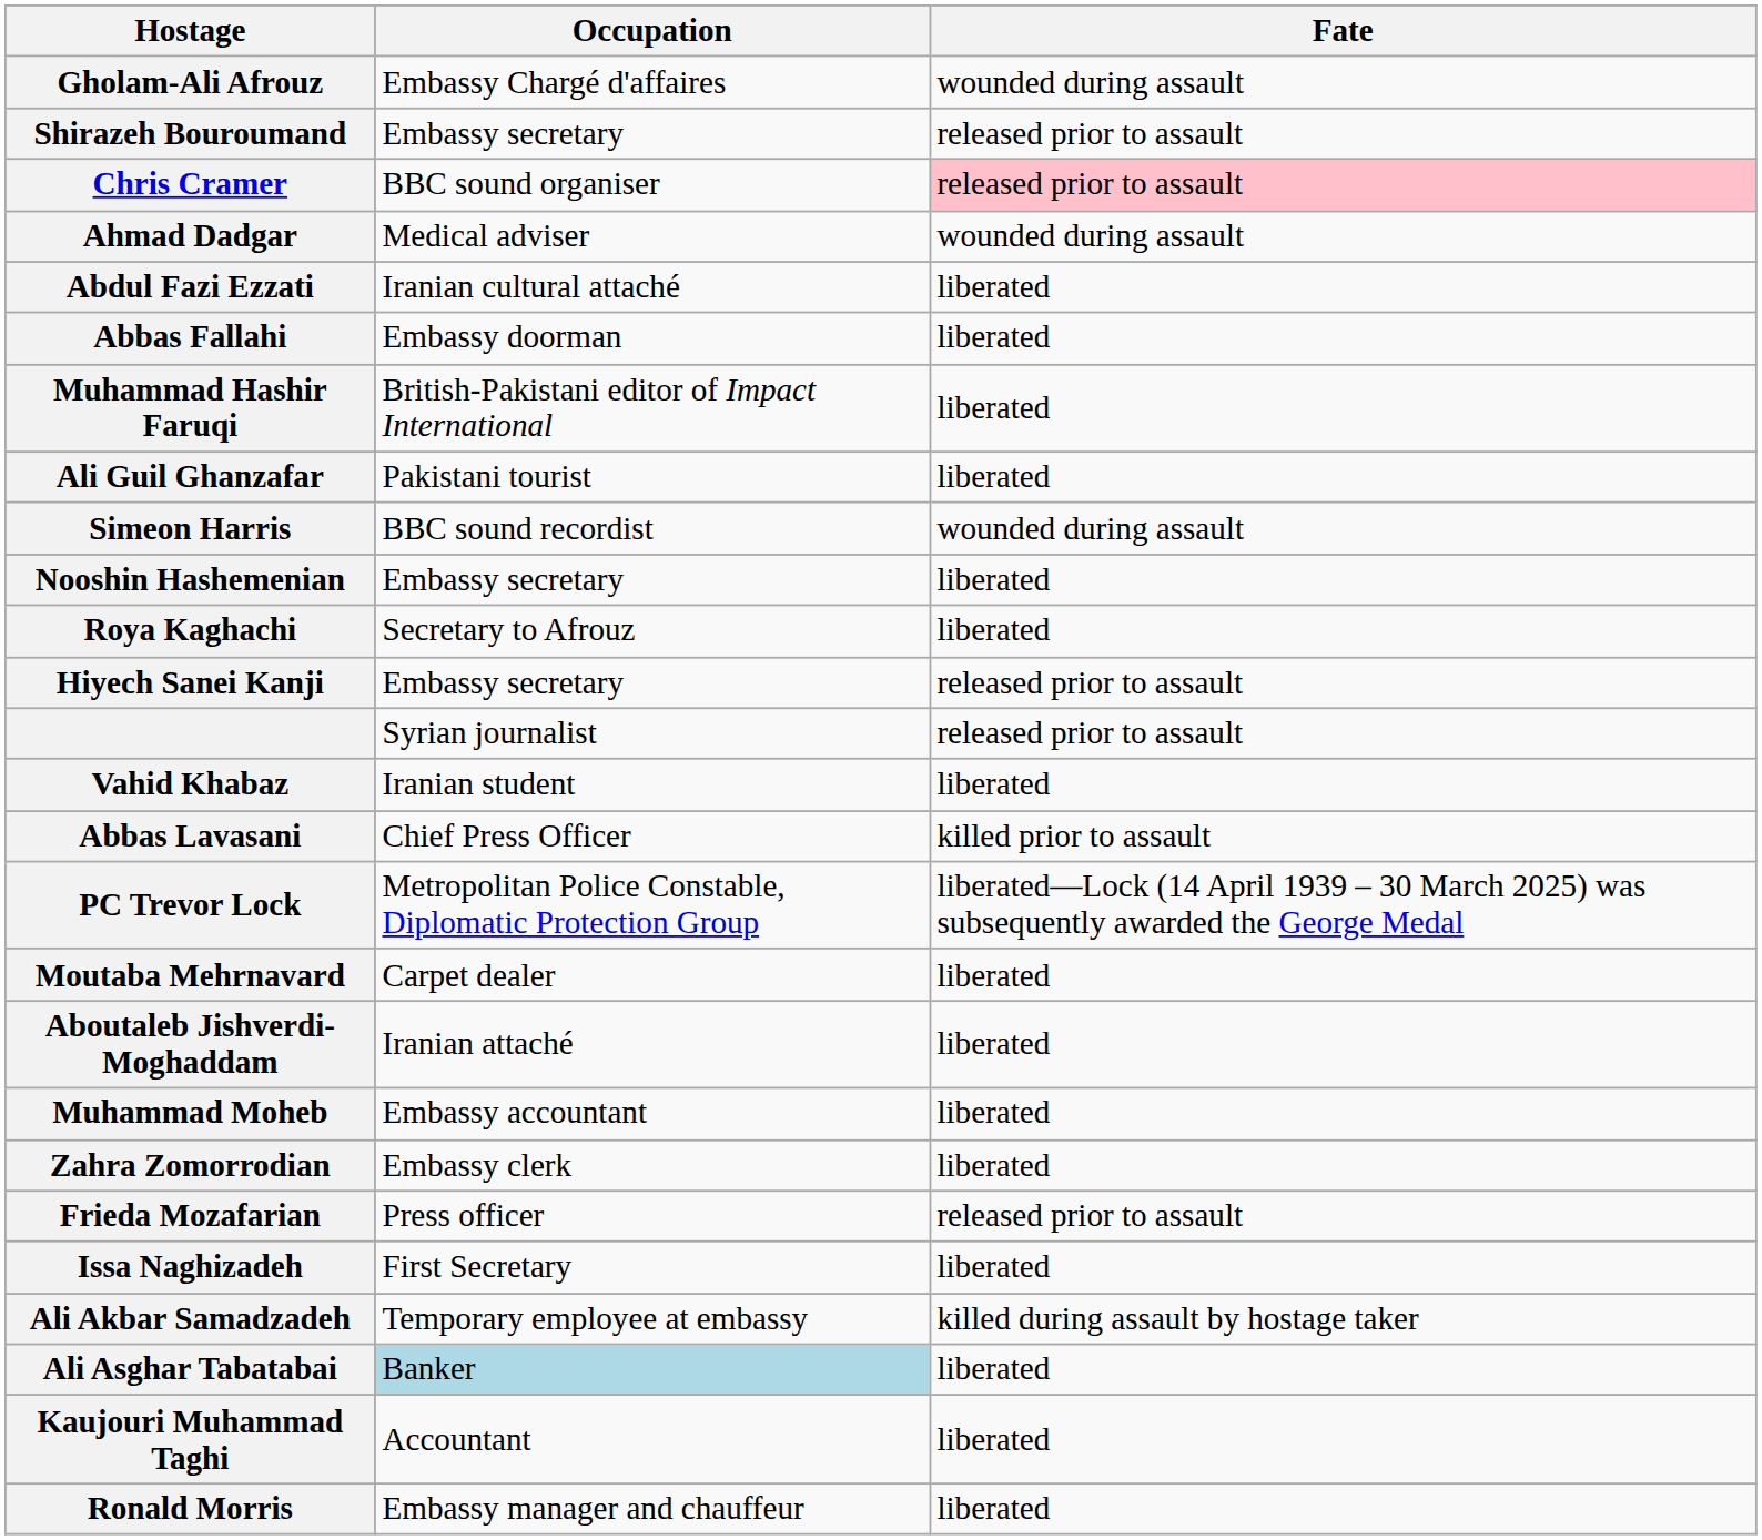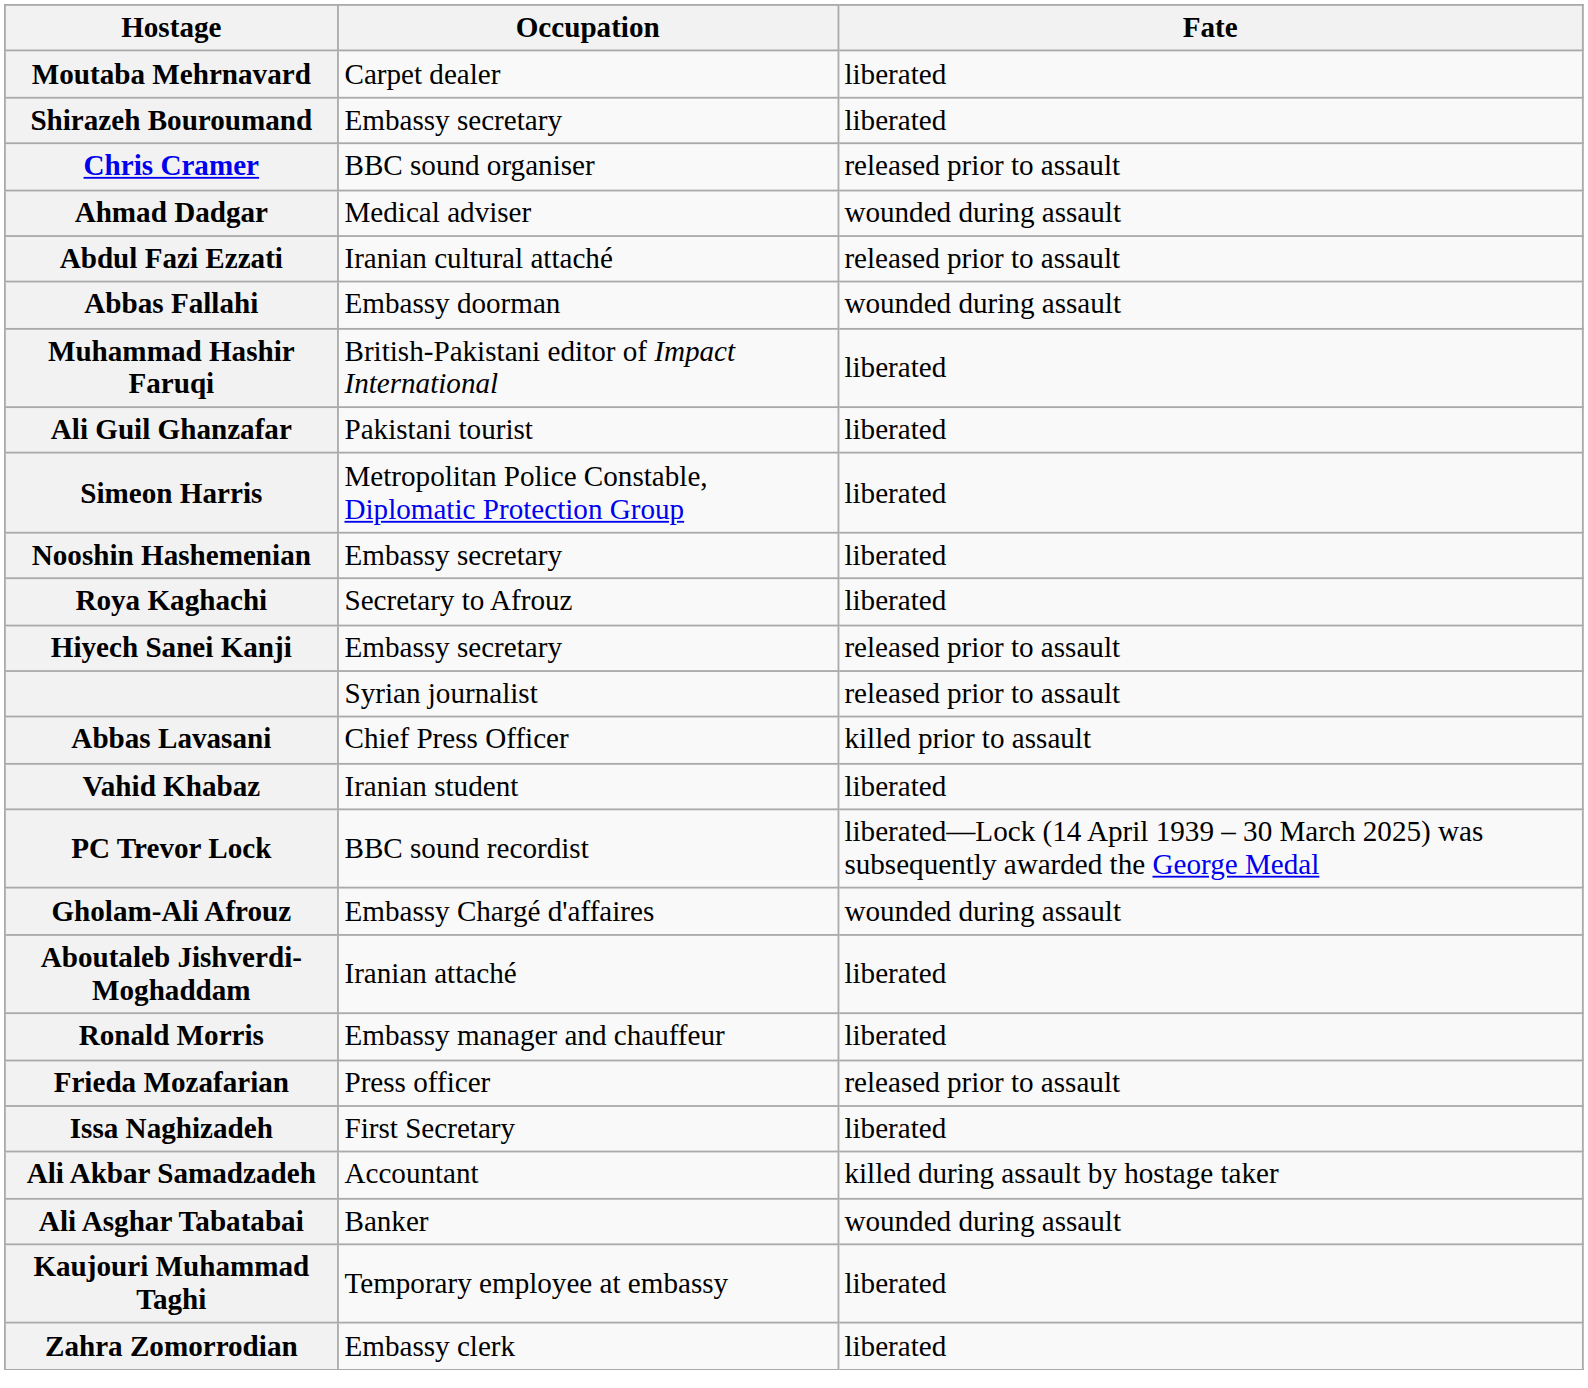rows swapped: Gholam-Ali Afrouz <-> Moutaba Mehrnavard
Shirazeh Bouroumand | Fate: released prior to assault -> liberated
Chris Cramer | Fate: pink background -> no background
Abdul Fazi Ezzati | Fate: liberated -> released prior to assault
Abbas Fallahi | Fate: liberated -> wounded during assault
Simeon Harris | Occupation: BBC sound recordist -> Metropolitan Police Constable, Diplomatic Protection Group
Simeon Harris | Fate: wounded during assault -> liberated
rows swapped: Vahid Khabaz <-> Abbas Lavasani
PC Trevor Lock | Occupation: Metropolitan Police Constable, Diplomatic Protection Group -> BBC sound recordist
- row: Muhammad Moheb | Embassy accountant | liberated
rows swapped: Ronald Morris <-> Zahra Zomorrodian
Ali Akbar Samadzadeh | Occupation: Temporary employee at embassy -> Accountant
Ali Asghar Tabatabai | Occupation: lightblue background -> no background
Ali Asghar Tabatabai | Fate: liberated -> wounded during assault
Kaujouri Muhammad Taghi | Occupation: Accountant -> Temporary employee at embassy
